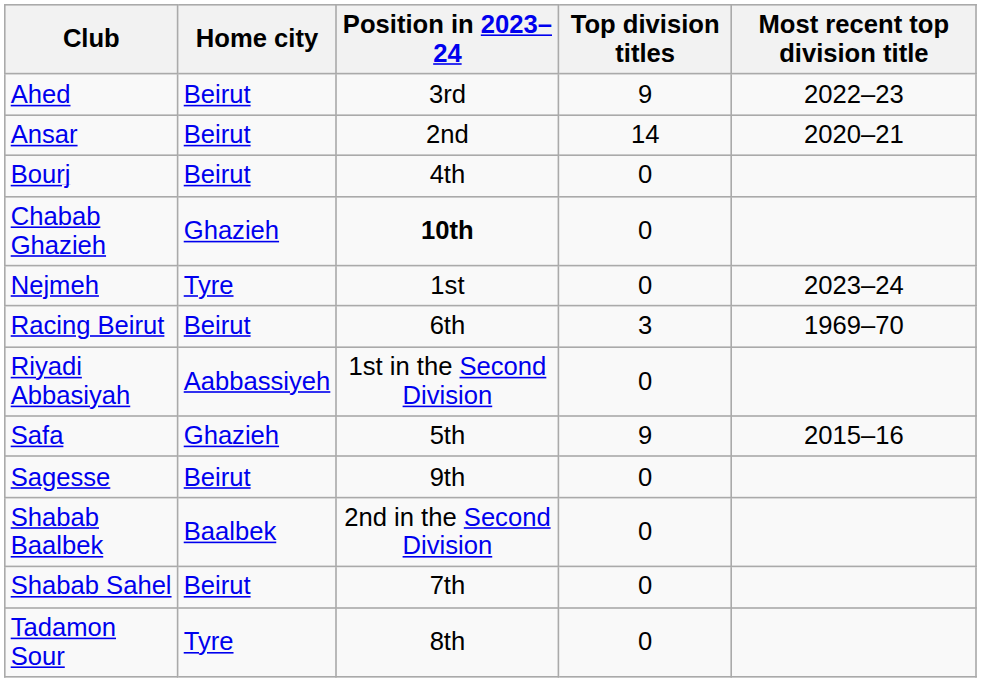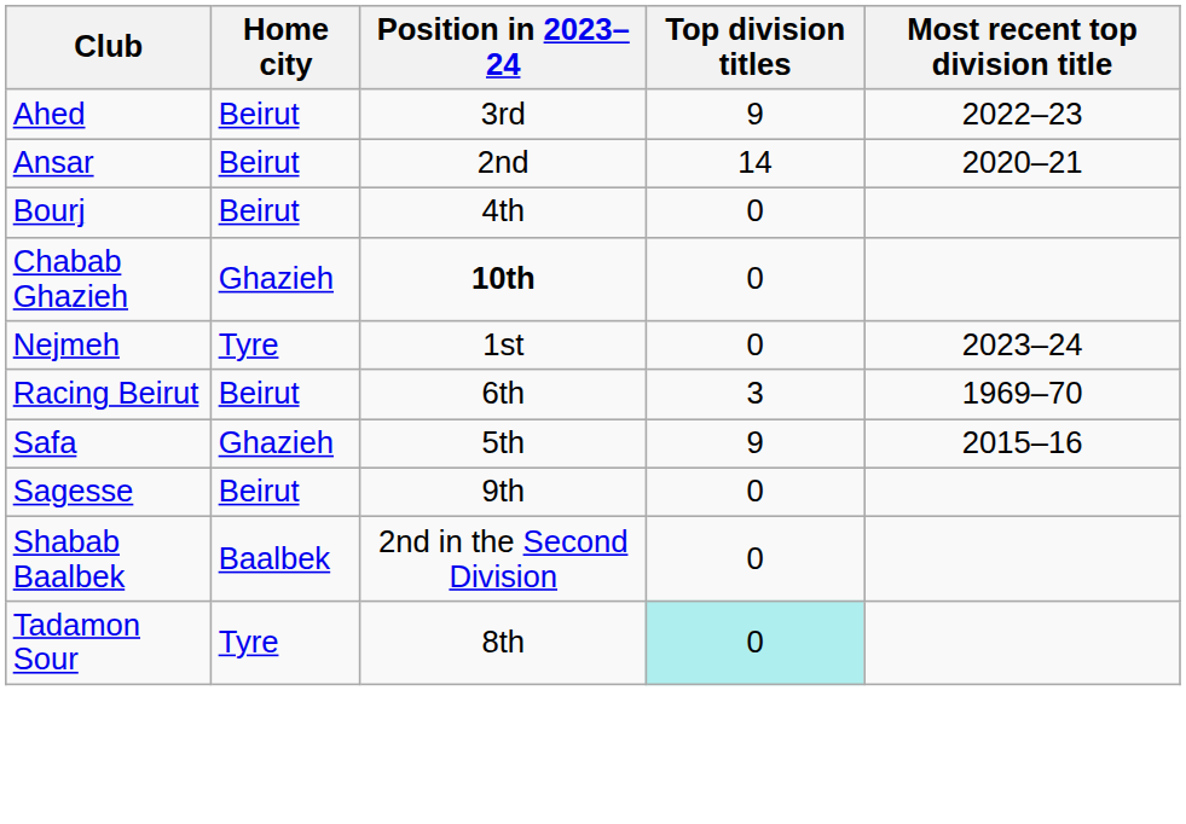- row: Riyadi Abbasiyah | Aabbassiyeh | 1st in the Second Division | 0
- row: Shabab Sahel | Beirut | 7th | 0
Tadamon Sour | Top division titles: no background -> paleturquoise background
